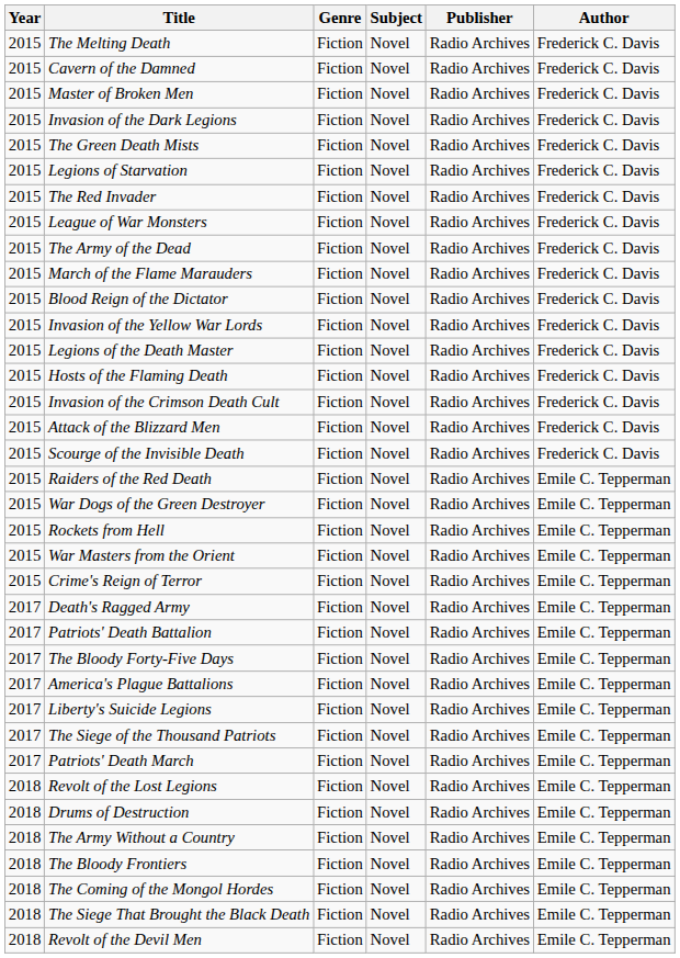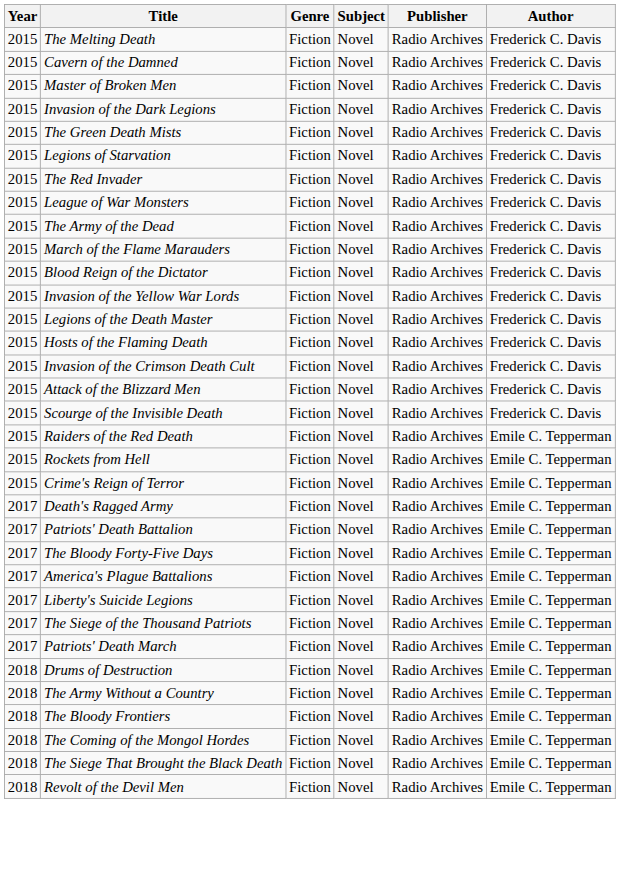- row: 2015 | War Dogs of the Green Destroyer | Fiction | Novel | Radio Archives | Emile C. Tepperman
- row: 2015 | War Masters from the Orient | Fiction | Novel | Radio Archives | Emile C. Tepperman
- row: 2018 | Revolt of the Lost Legions | Fiction | Novel | Radio Archives | Emile C. Tepperman
